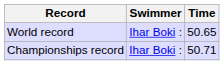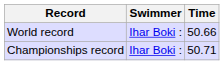World record | Time: 50.65 -> 50.66
